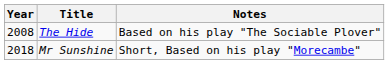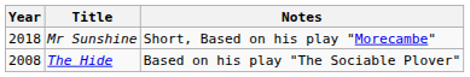rows swapped: The Hide <-> Mr Sunshine
